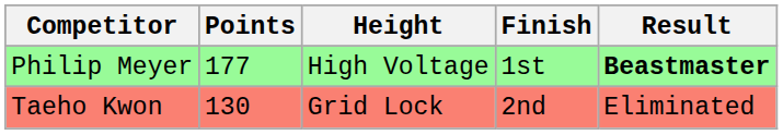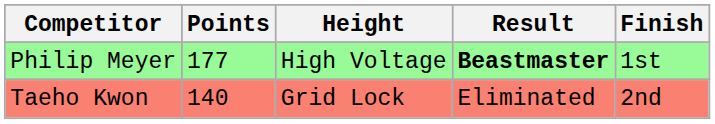columns swapped: Finish <-> Result
Taeho Kwon | Points: 130 -> 140
